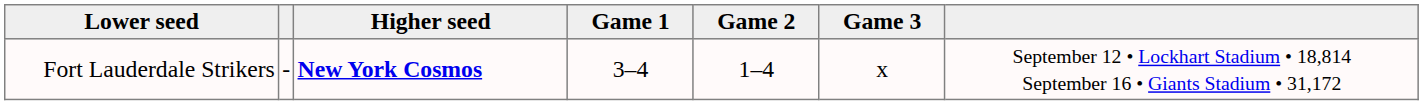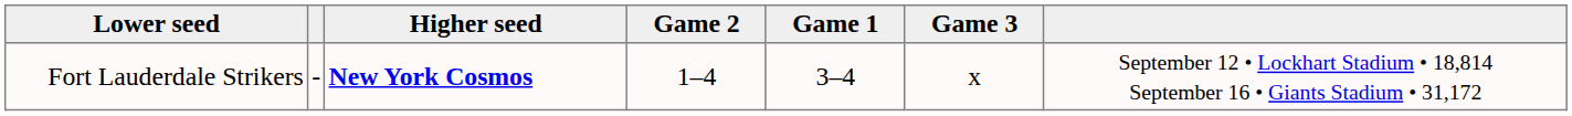columns swapped: Game 1 <-> Game 2
